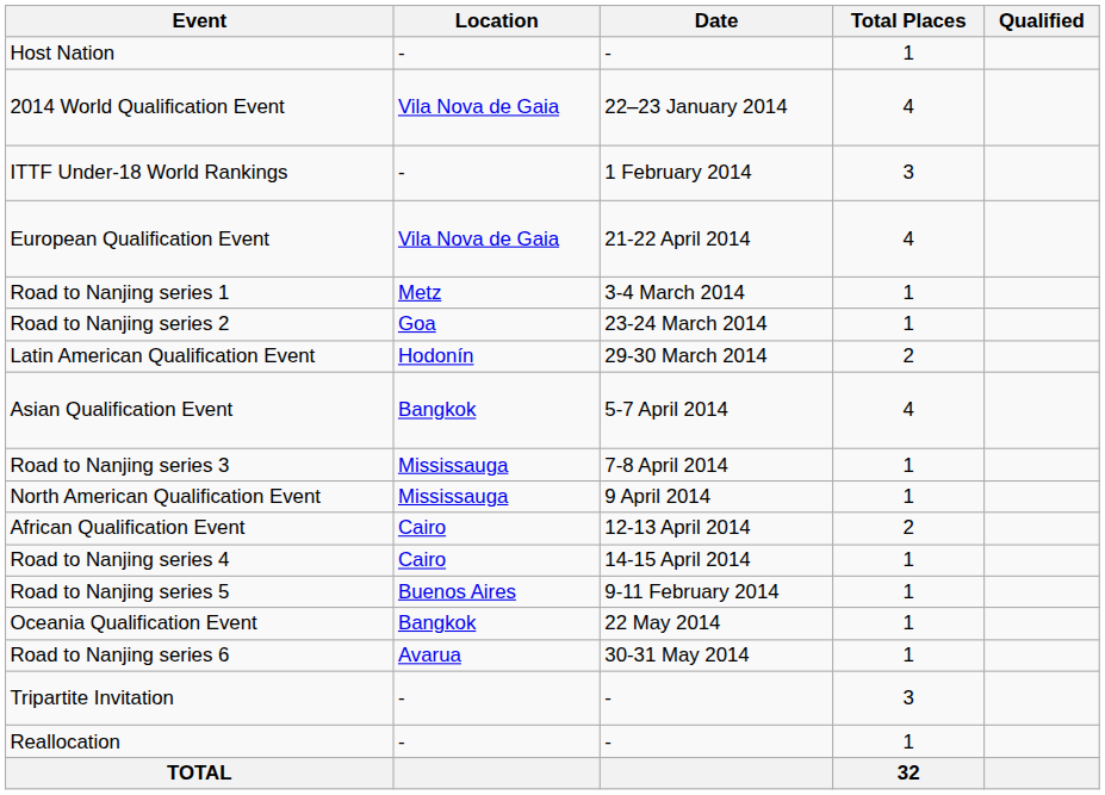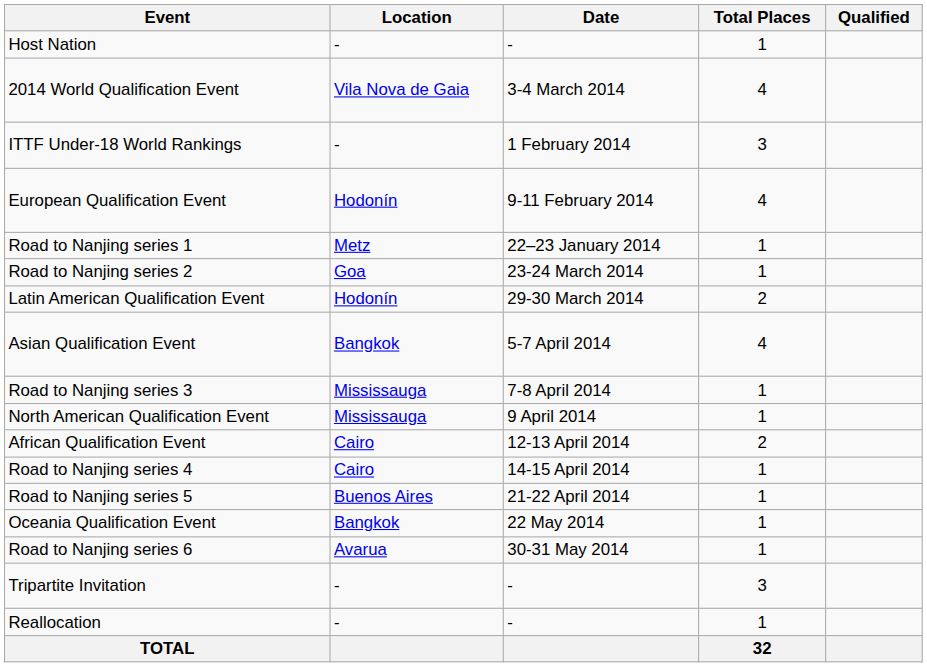2014 World Qualification Event | Date: 22–23 January 2014 -> 3-4 March 2014
European Qualification Event | Location: Vila Nova de Gaia -> Hodonín
European Qualification Event | Date: 21-22 April 2014 -> 9-11 February 2014
Road to Nanjing series 1 | Date: 3-4 March 2014 -> 22–23 January 2014
Road to Nanjing series 5 | Date: 9-11 February 2014 -> 21-22 April 2014
